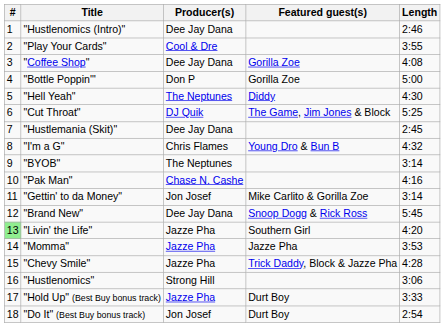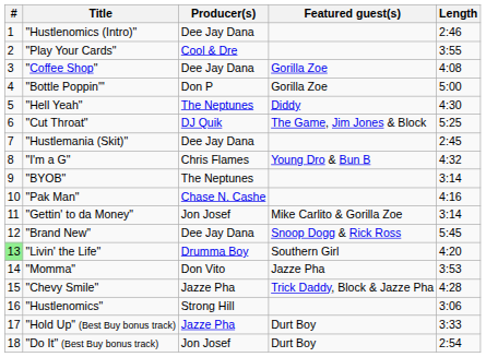"Livin' the Life" | Producer(s): Jazze Pha -> Drumma Boy
"Momma" | Producer(s): Jazze Pha -> Don Vito
